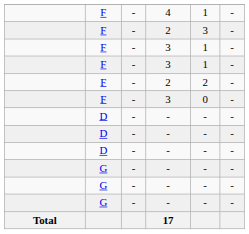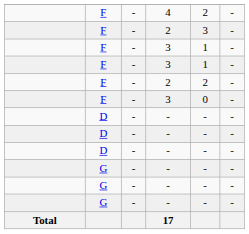4 | column 5: 1 -> 2
